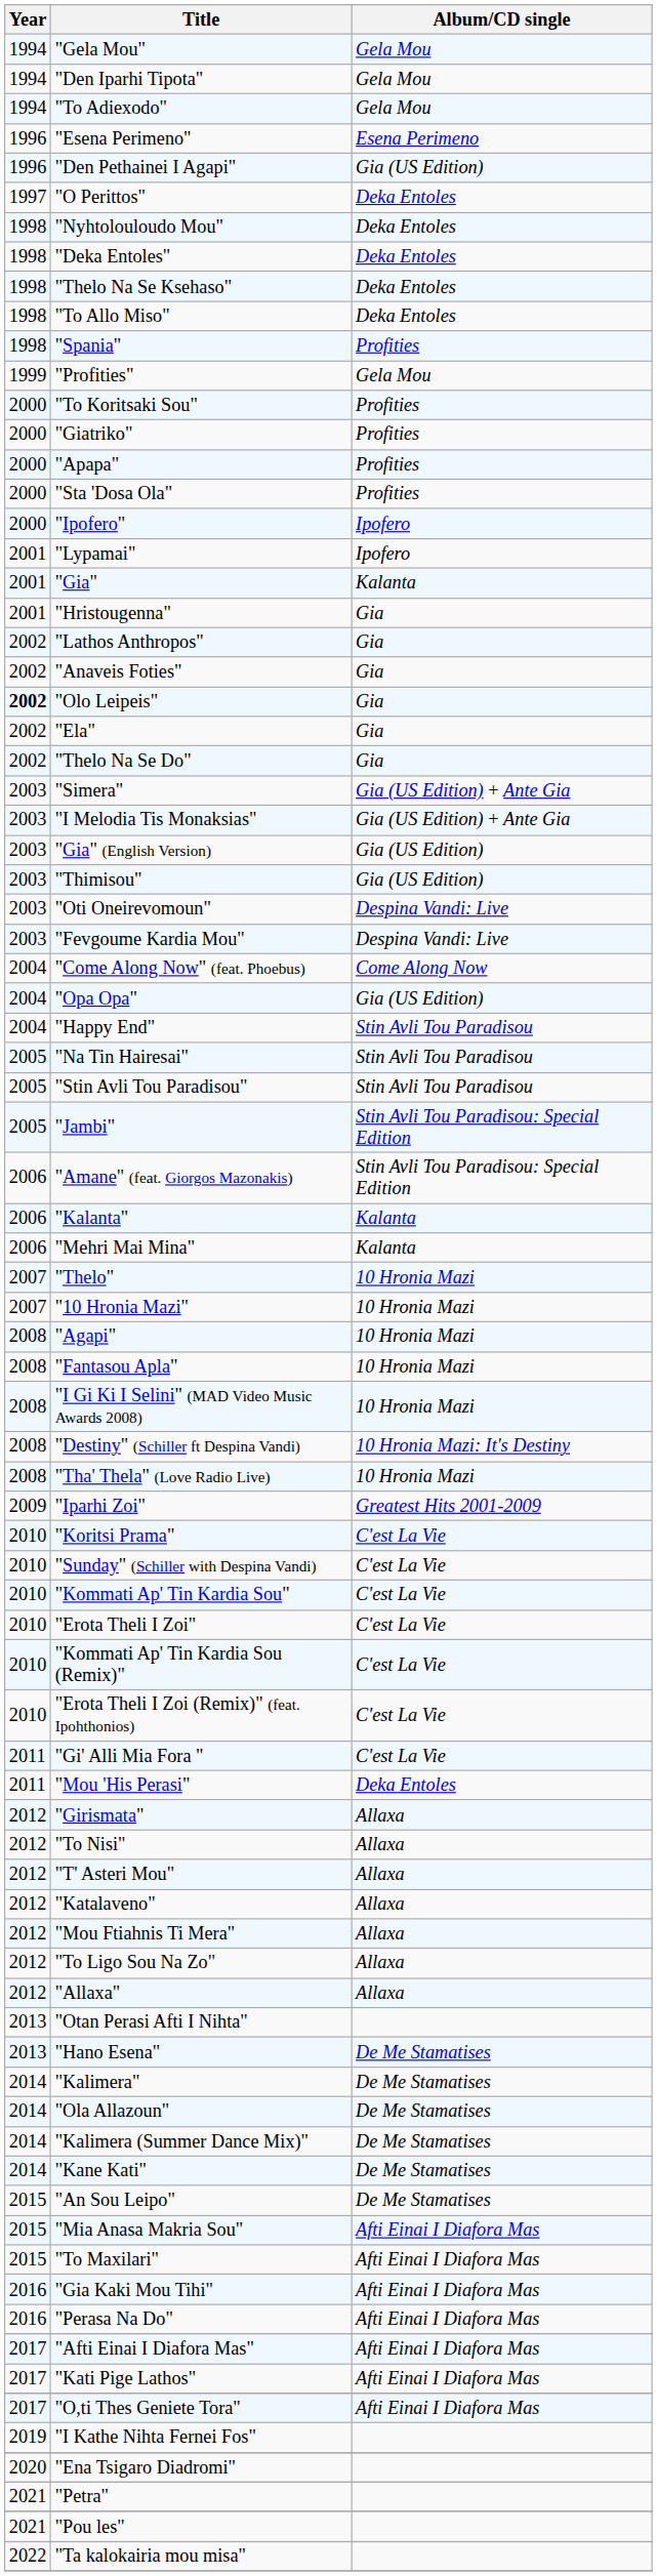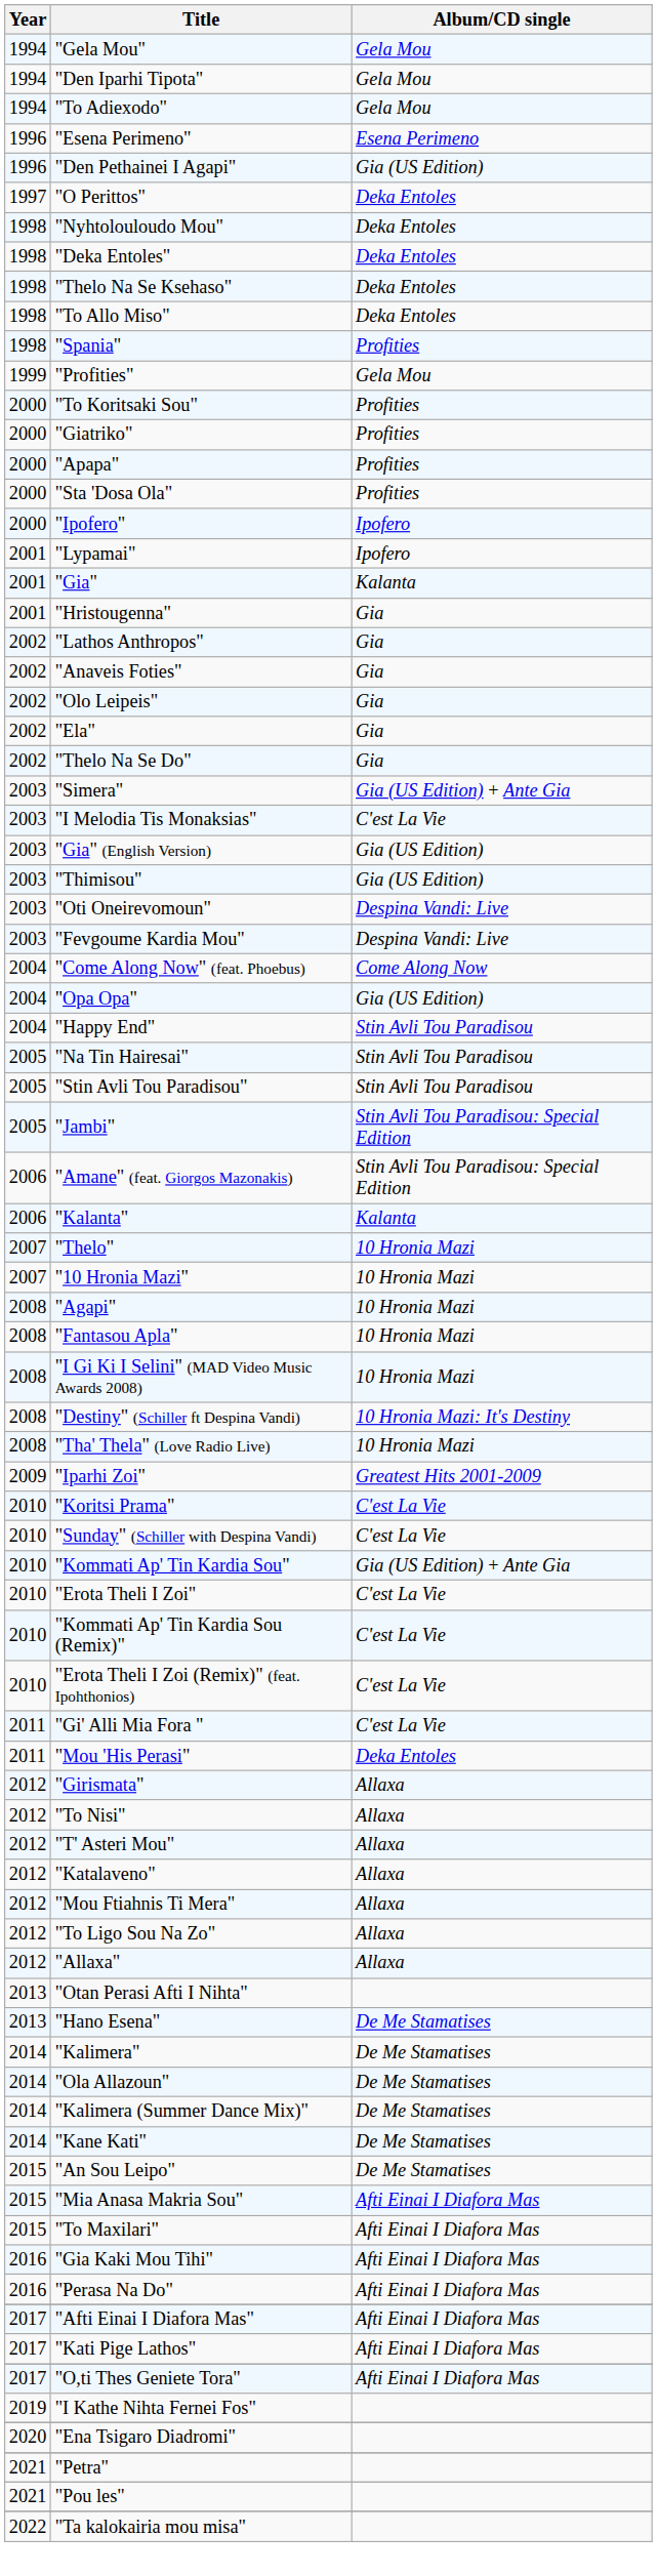"Olo Leipeis" | Year: bold -> normal
"I Melodia Tis Monaksias" | Album/CD single: Gia (US Edition) + Ante Gia -> C'est La Vie
- row: 2006 | "Mehri Mai Mina" | Kalanta
"Kommati Ap' Tin Kardia Sou" | Album/CD single: C'est La Vie -> Gia (US Edition) + Ante Gia
